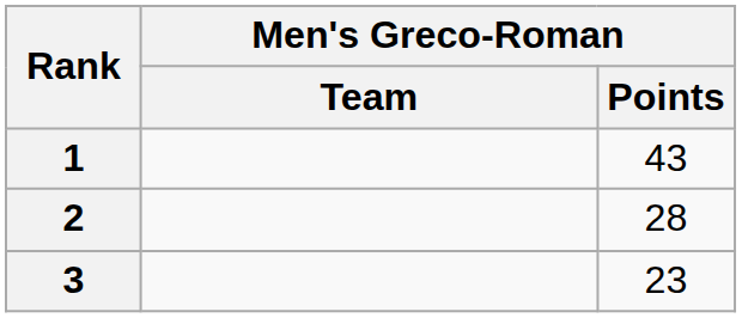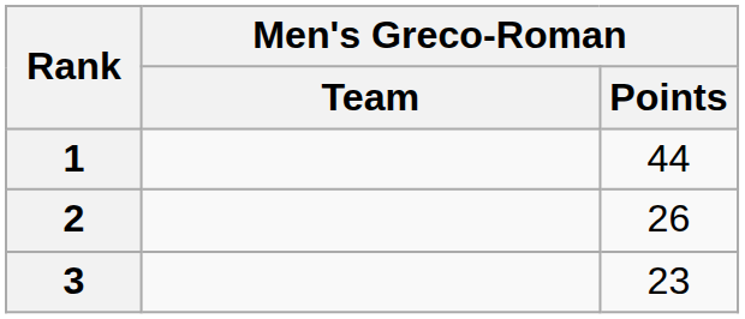1 | Men's Greco-Roman / Points: 43 -> 44
2 | Men's Greco-Roman / Points: 28 -> 26
